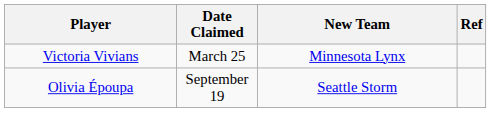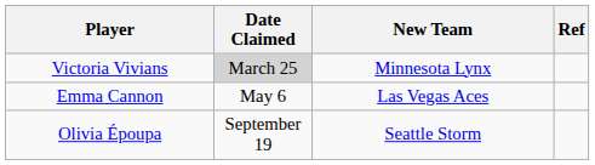Victoria Vivians | Date Claimed: no background -> lightgrey background
+ row: Emma Cannon | May 6 | Las Vegas Aces
